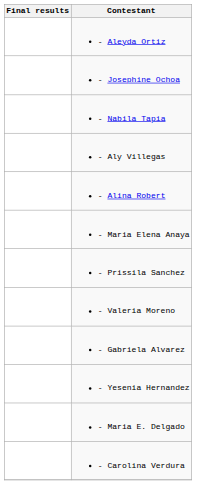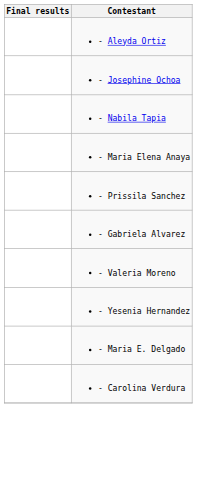- row: - Aly Villegas
- row: - Alina Robert
rows swapped: - Gabriela Alvarez <-> - Valeria Moreno
